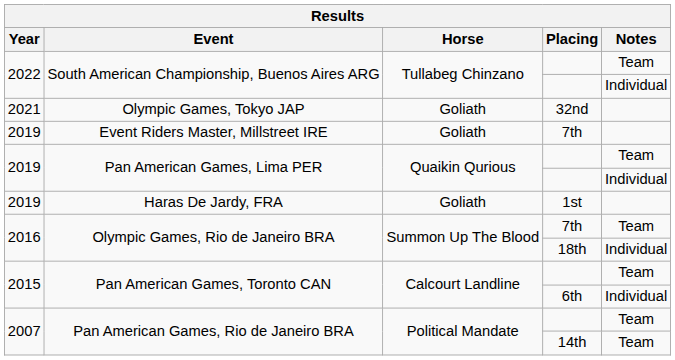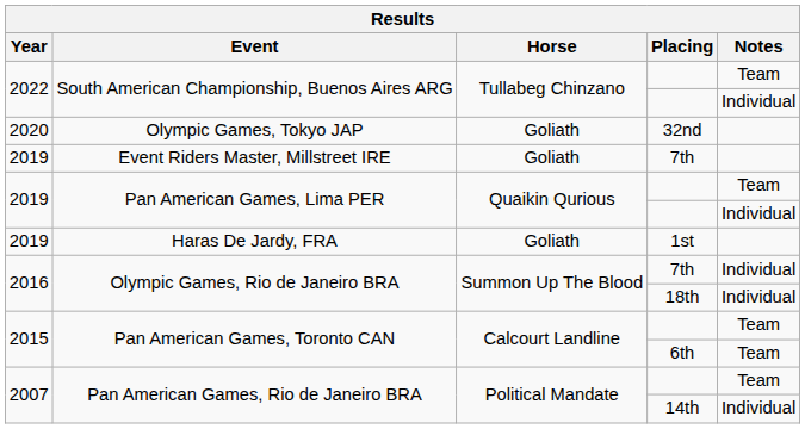Olympic Games, Tokyo JAP | Year: 2021 -> 2020
Olympic Games, Rio de Janeiro BRA / 7th | Notes: Team -> Individual
Pan American Games, Toronto CAN / 6th | Notes: Individual -> Team
Pan American Games, Rio de Janeiro BRA / 14th | Notes: Team -> Individual
